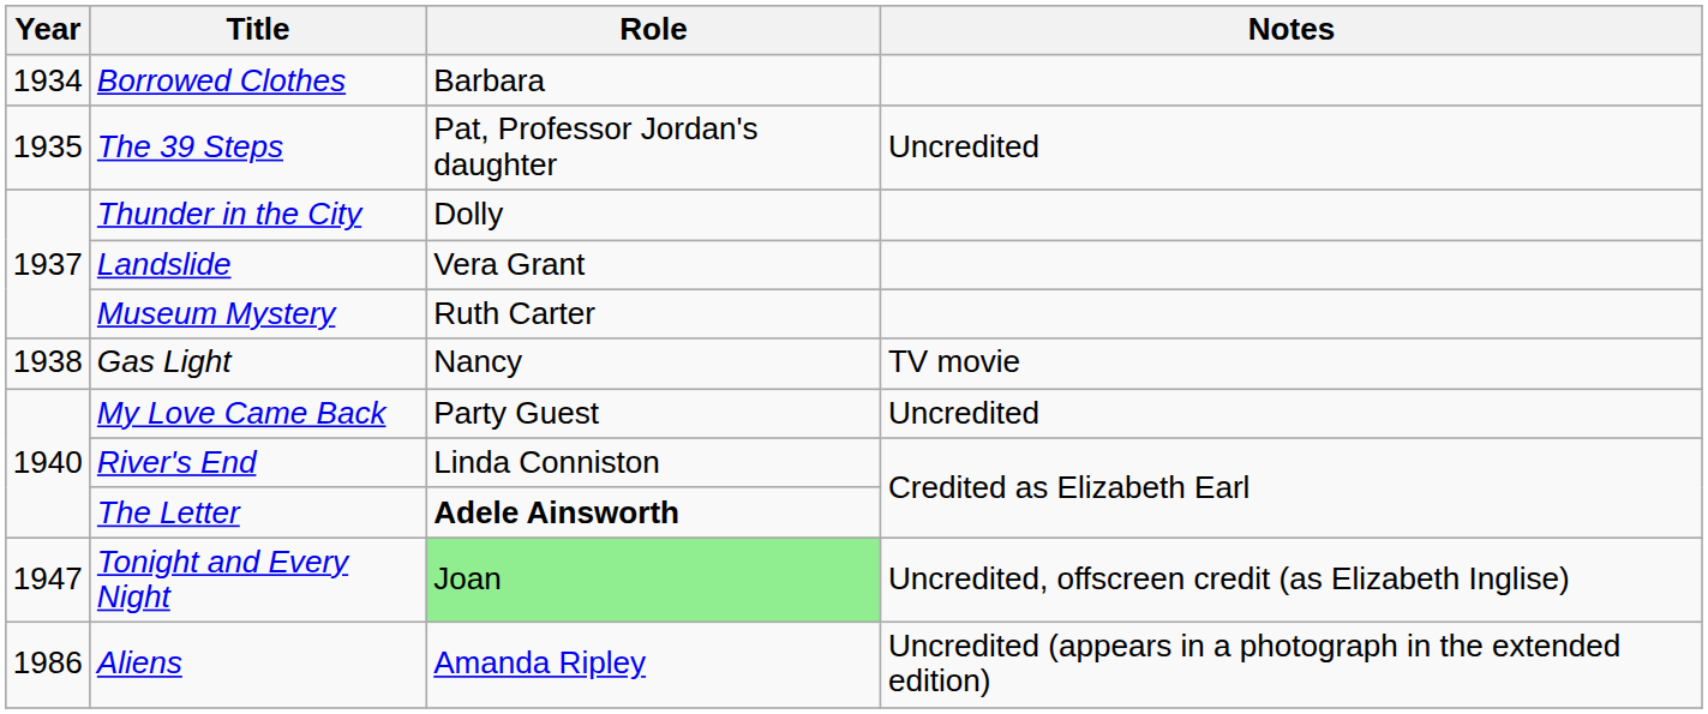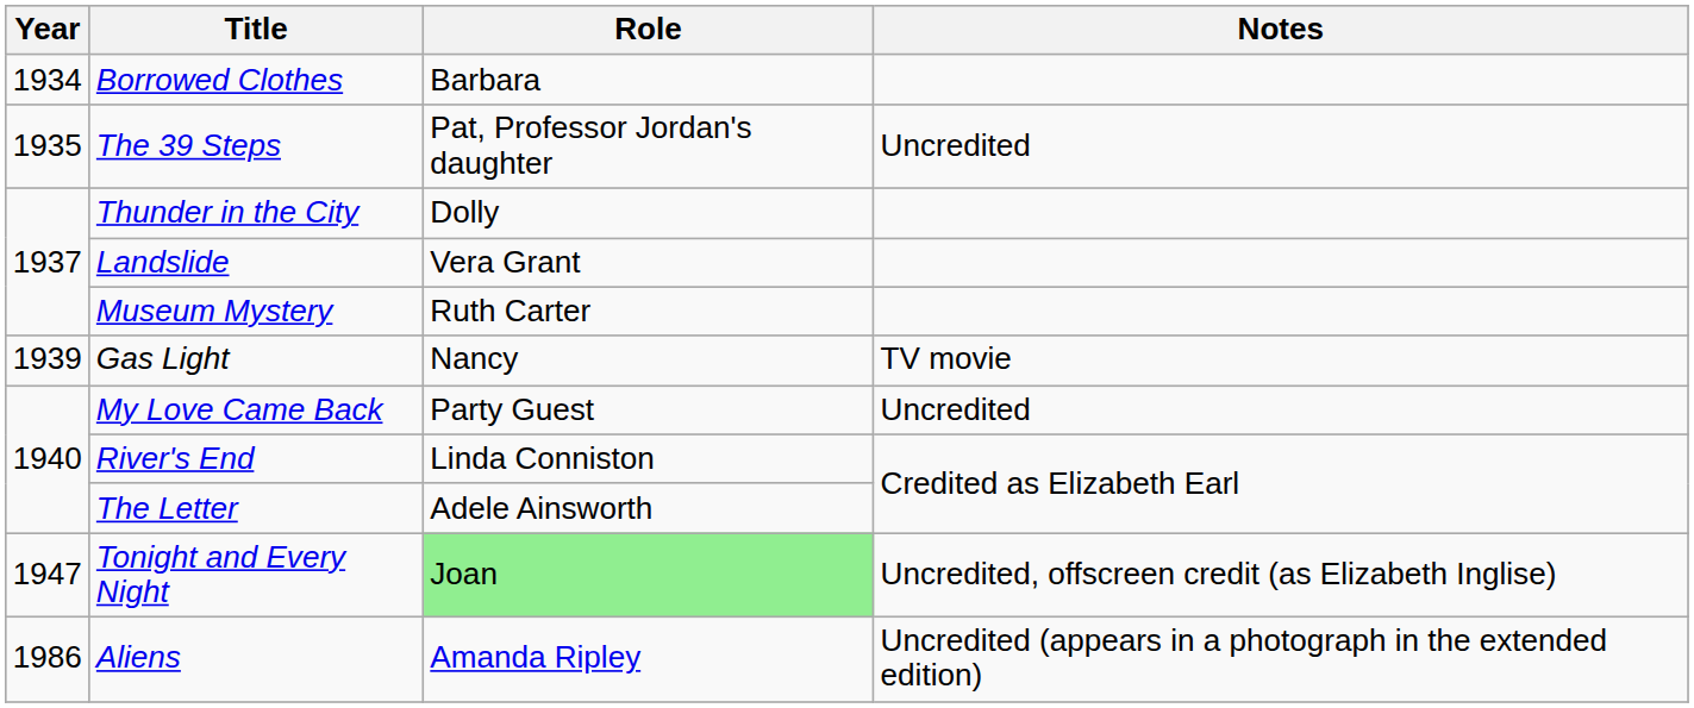Gas Light | Year: 1938 -> 1939
The Letter | Role: bold -> normal
